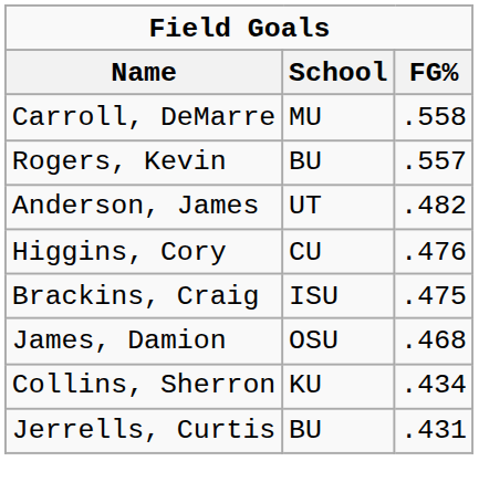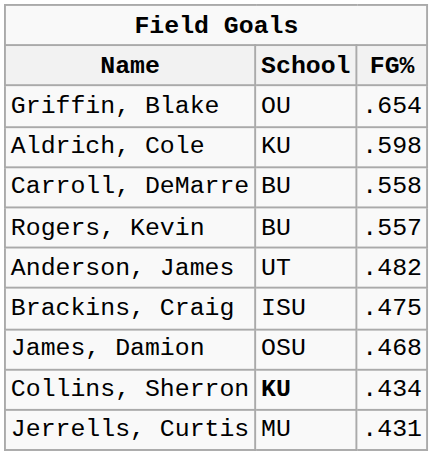+ row: Griffin, Blake | OU | .654
+ row: Aldrich, Cole | KU | .598
Carroll, DeMarre | School: MU -> BU
- row: Higgins, Cory | CU | .476
Collins, Sherron | School: normal -> bold
Jerrells, Curtis | School: BU -> MU
